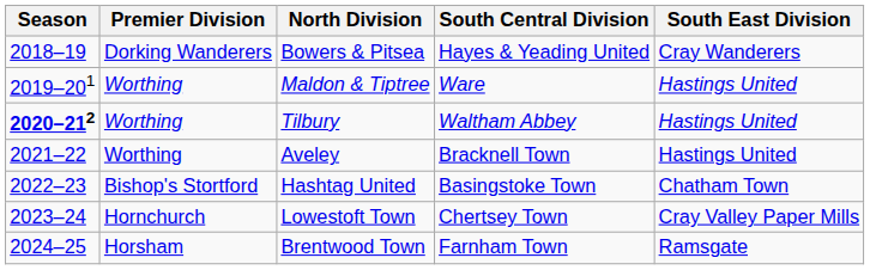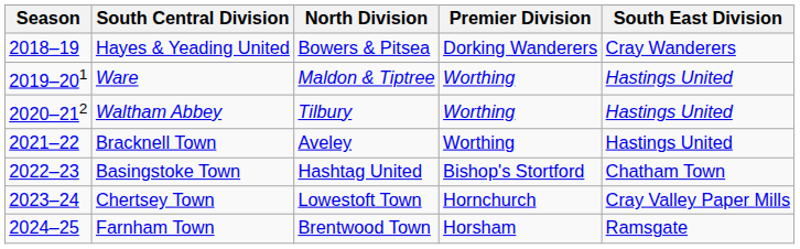columns swapped: Premier Division <-> South Central Division
Tilbury | Season: bold -> normal
